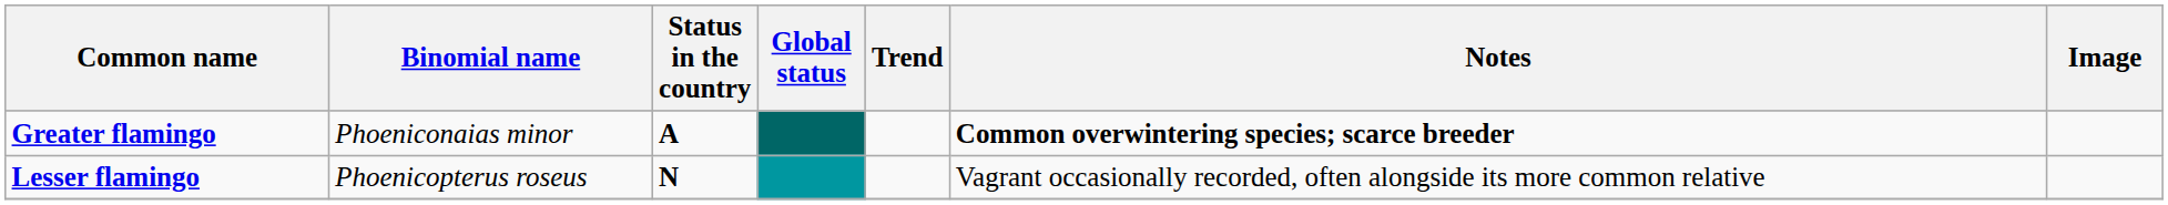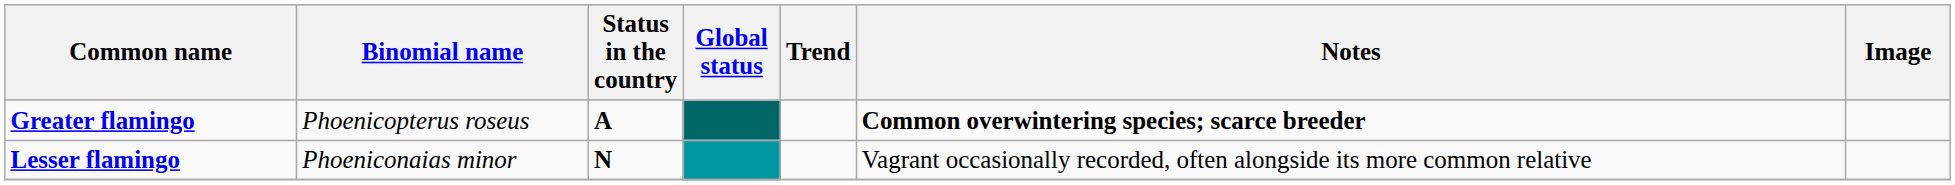Greater flamingo | Binomial name: Phoeniconaias minor -> Phoenicopterus roseus
Lesser flamingo | Binomial name: Phoenicopterus roseus -> Phoeniconaias minor
